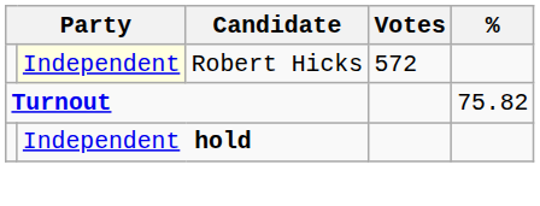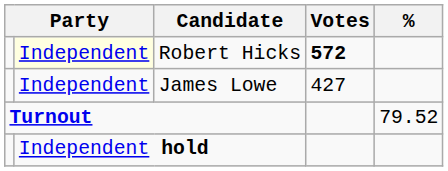Robert Hicks | Votes: normal -> bold
+ row: Independent | James Lowe | 427
Turnout | %: 75.82 -> 79.52
